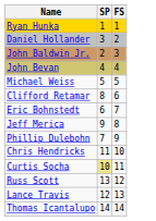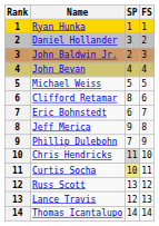+ column: Rank | 1 | 2 | 3 | 4 | 5 | 6 | 7 | 8 | 9 | 10 | 11 | 12 | 13 | 14
Chris Hendricks | SP: no background -> lightgrey background
